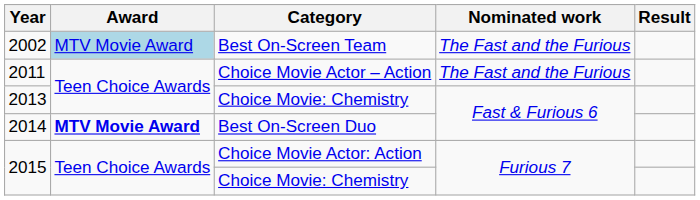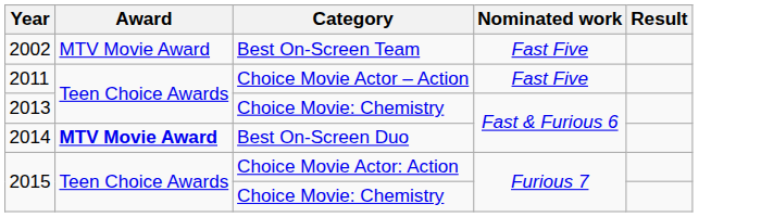2002 | Award: lightblue background -> no background
2002 | Nominated work: The Fast and the Furious -> Fast Five
2011 | Nominated work: The Fast and the Furious -> Fast Five
